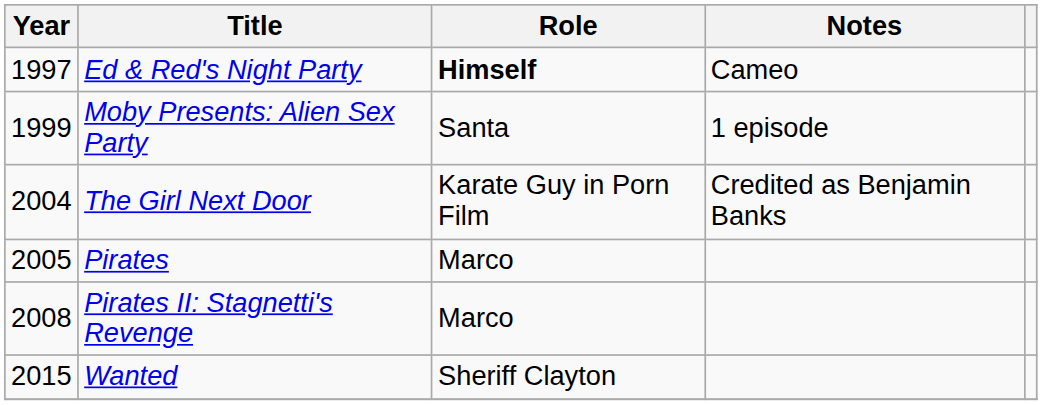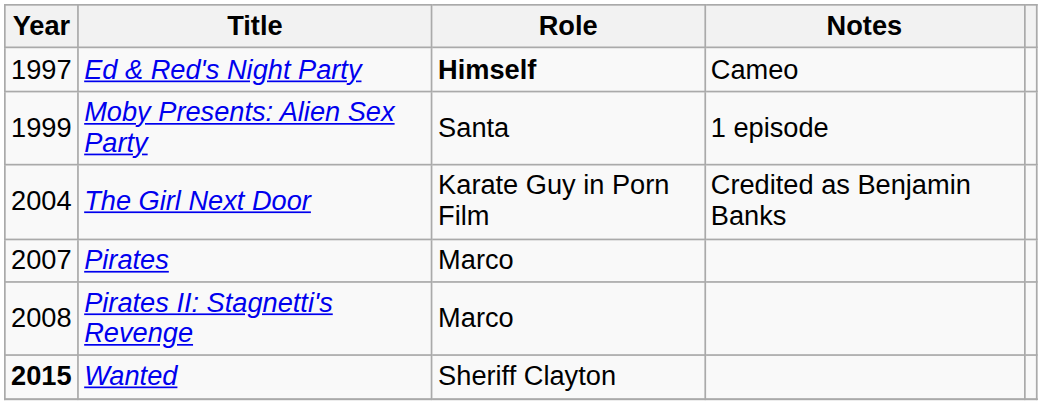Pirates | Year: 2005 -> 2007
Wanted | Year: normal -> bold
